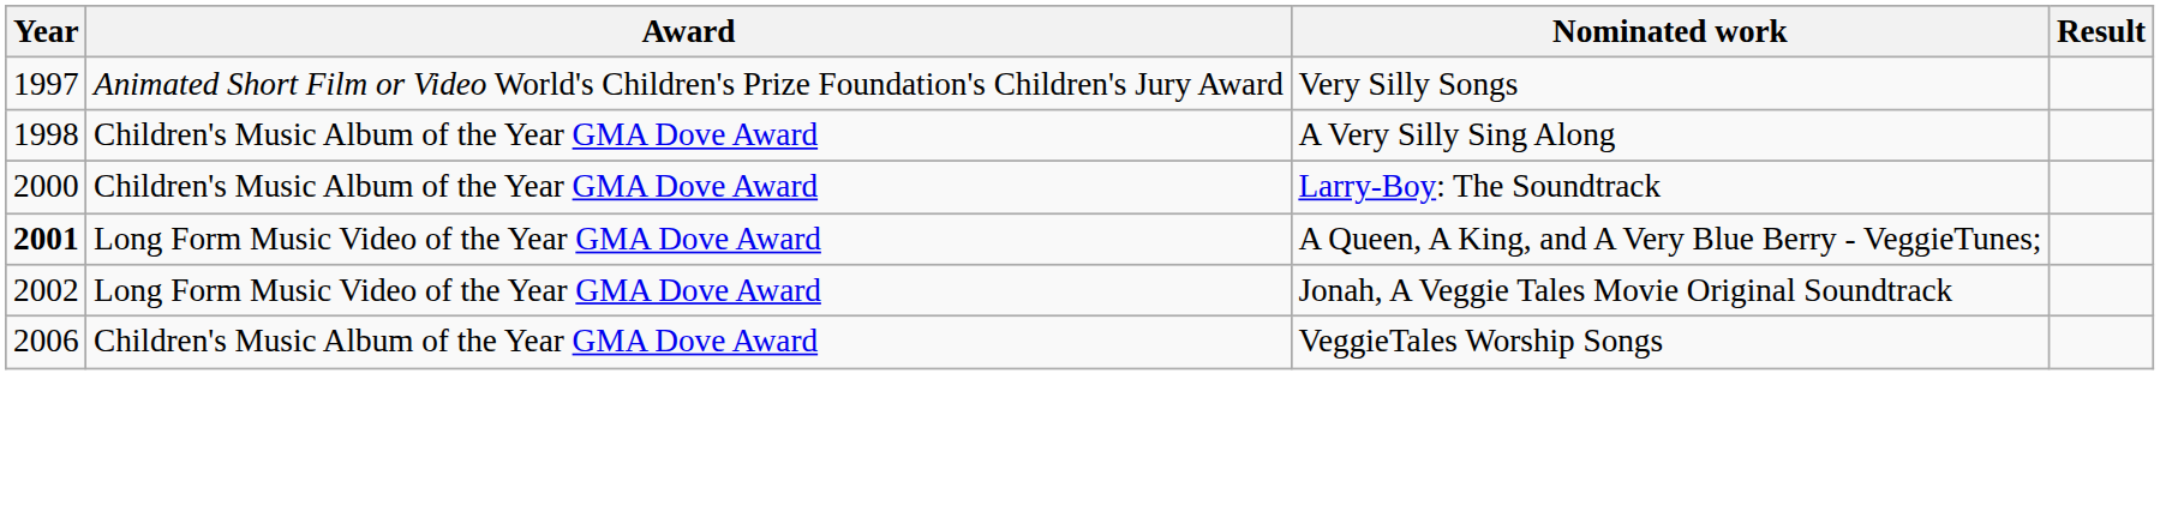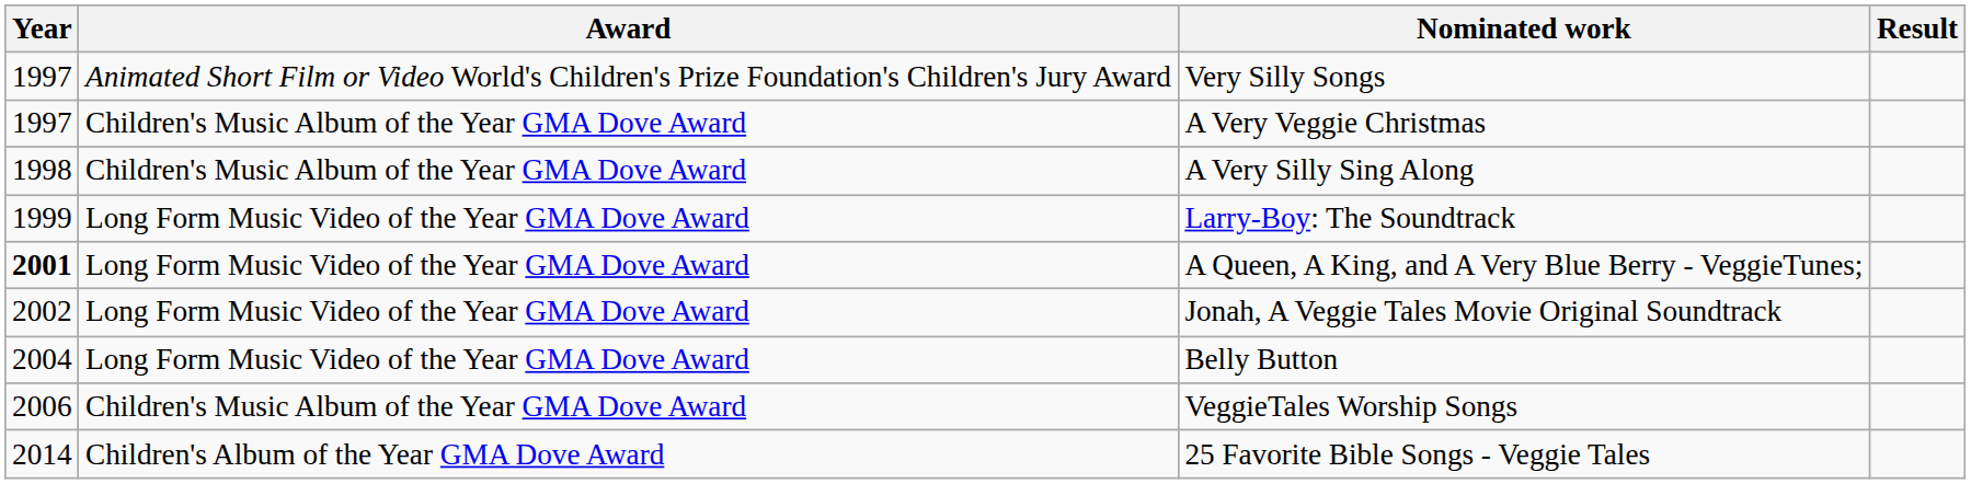+ row: 1997 | Children's Music Album of the Year GMA Dove Award | A Very Veggie Christmas
Larry-Boy: The Soundtrack | Year: 2000 -> 1999
Larry-Boy: The Soundtrack | Award: Children's Music Album of the Year GMA Dove Award -> Long Form Music Video of the Year GMA Dove Award
+ row: 2004 | Long Form Music Video of the Year GMA Dove Award | Belly Button
+ row: 2014 | Children's Album of the Year GMA Dove Award | 25 Favorite Bible Songs - Veggie Tales
